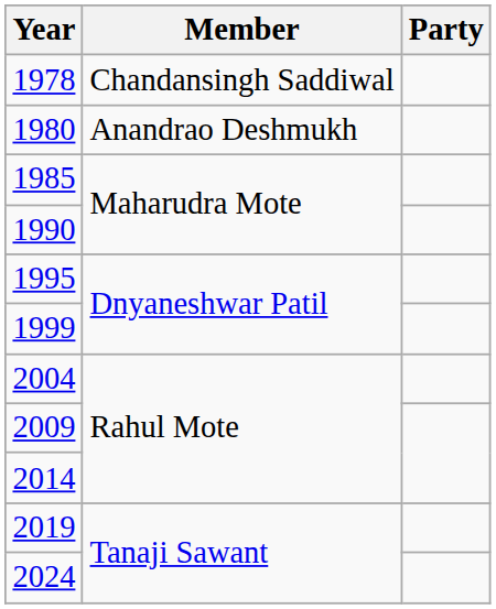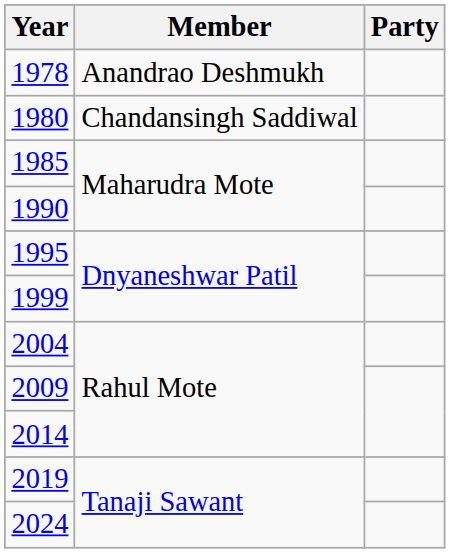1978 | Member: Chandansingh Saddiwal -> Anandrao Deshmukh
1980 | Member: Anandrao Deshmukh -> Chandansingh Saddiwal
